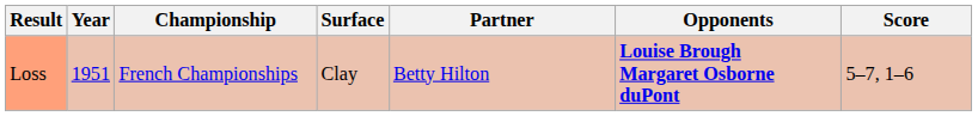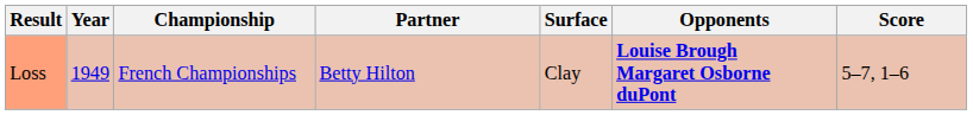columns swapped: Surface <-> Partner
Loss | Year: 1951 -> 1949
